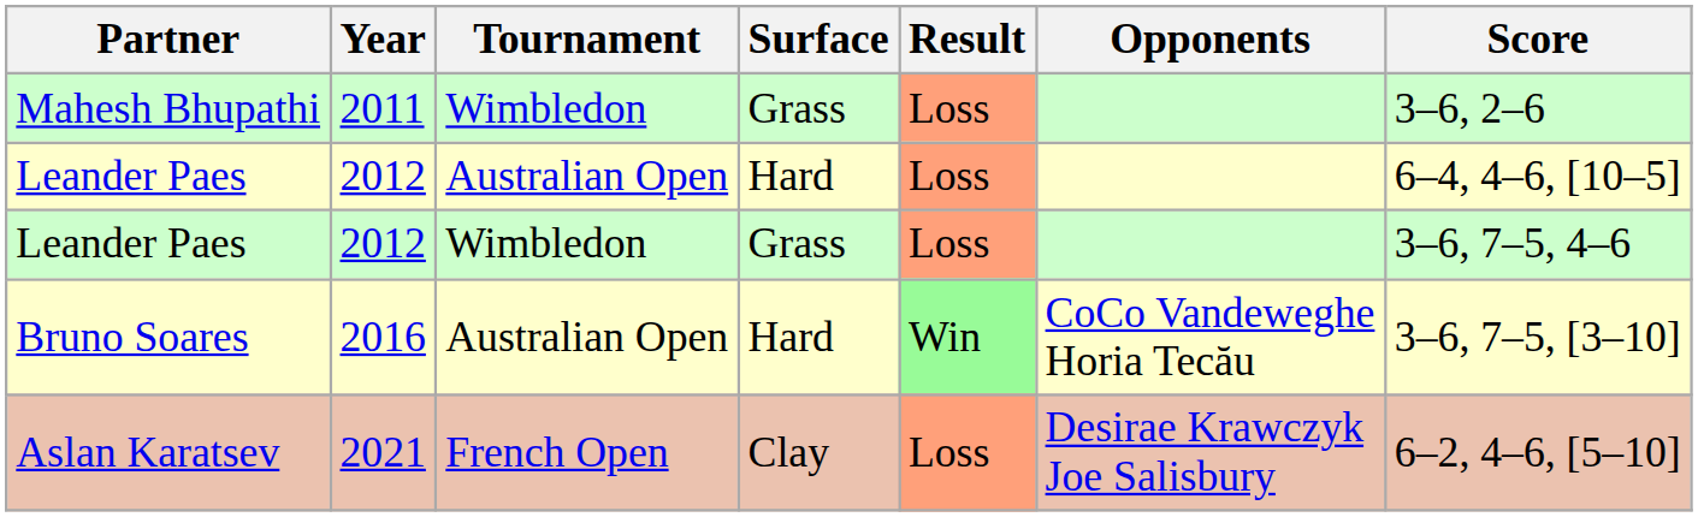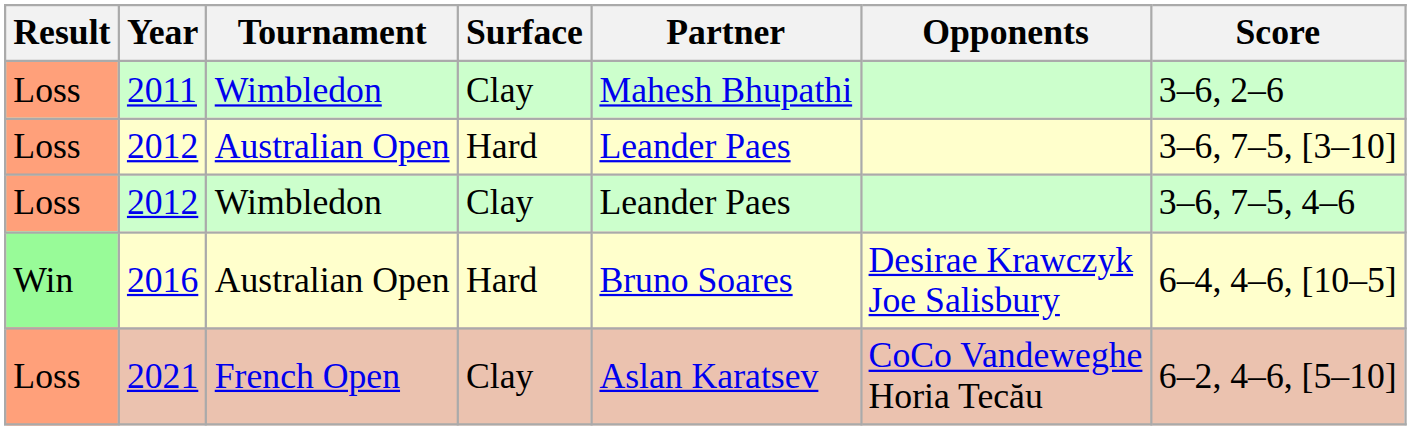columns swapped: Result <-> Partner
2011 | Surface: Grass -> Clay
2012 / Australian Open | Score: 6–4, 4–6, [10–5] -> 3–6, 7–5, [3–10]
2012 / Wimbledon | Surface: Grass -> Clay
2016 | Opponents: CoCo Vandeweghe Horia Tecău -> Desirae Krawczyk Joe Salisbury
2016 | Score: 3–6, 7–5, [3–10] -> 6–4, 4–6, [10–5]
2021 | Opponents: Desirae Krawczyk Joe Salisbury -> CoCo Vandeweghe Horia Tecău
